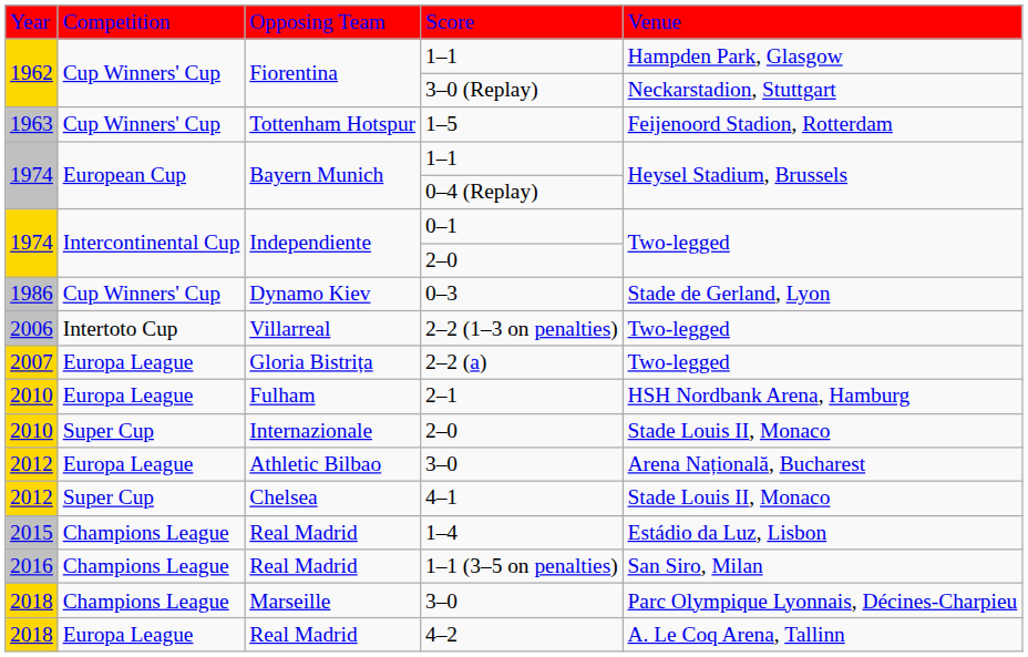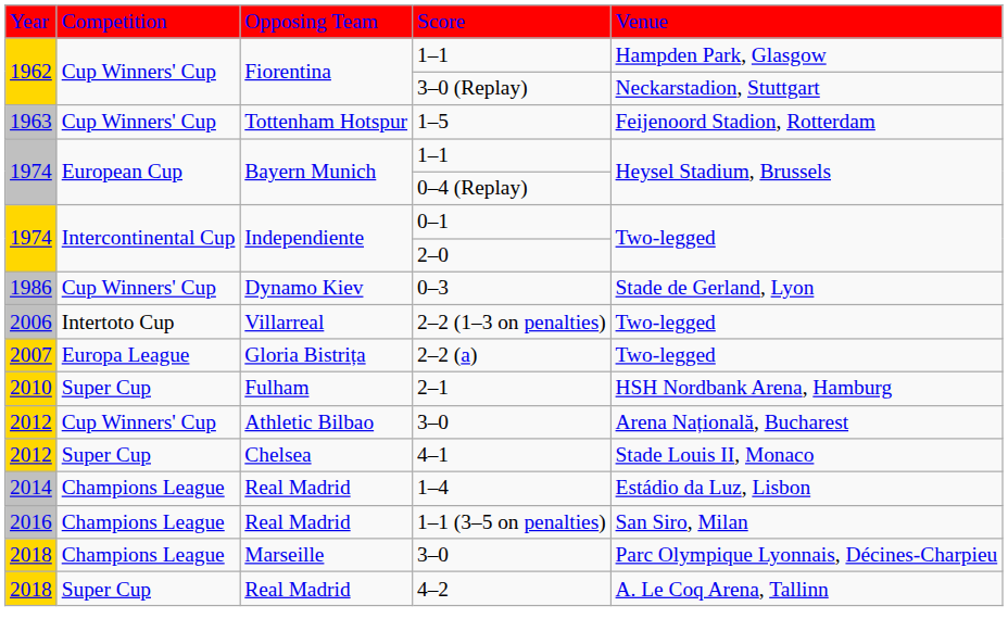2–1 | column 2: Europa League -> Super Cup
- row: 2010 | Super Cup | Internazionale | 2–0 | Stade Louis II, Monaco
Athletic Bilbao / 3–0 | column 2: Europa League -> Cup Winners' Cup
1–4 | column 1: 2015 -> 2014
4–2 | column 2: Europa League -> Super Cup
